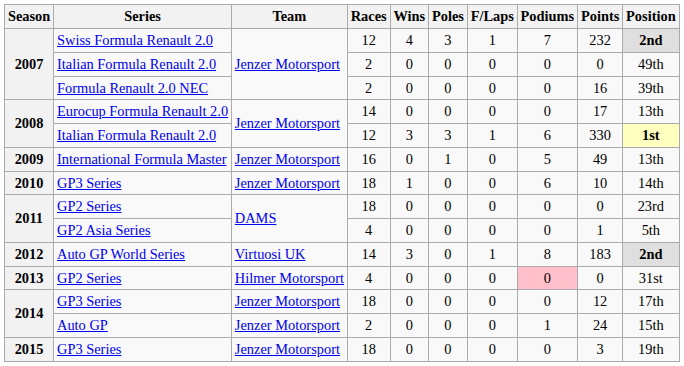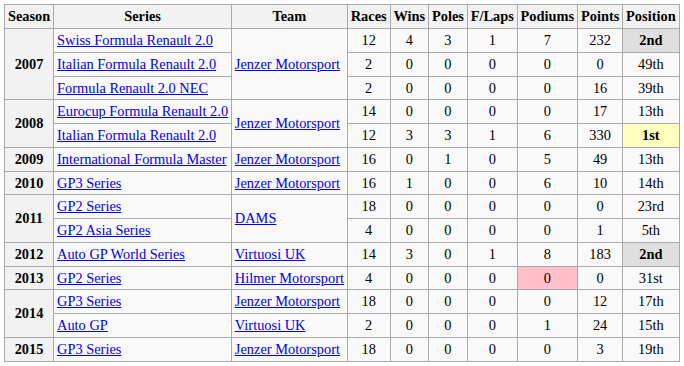2010 / GP3 Series | Races: 18 -> 16
Auto GP | Team: Jenzer Motorsport -> Virtuosi UK
